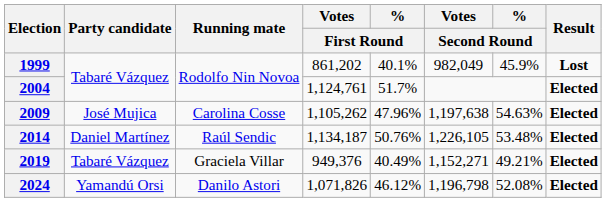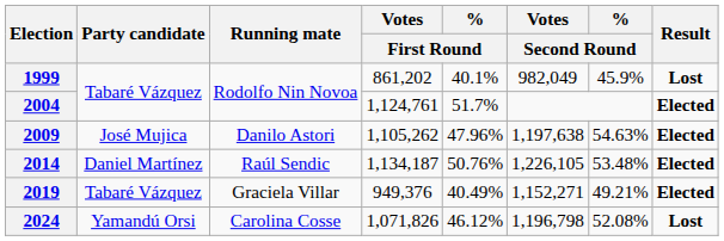2009 | Running mate: Carolina Cosse -> Danilo Astori
2024 | Running mate: Danilo Astori -> Carolina Cosse
2024 | Result: Elected -> Lost
